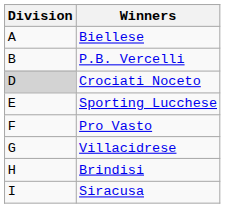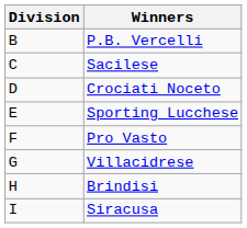- row: A | Biellese
+ row: C | Sacilese
Crociati Noceto | Division: lightgrey background -> no background
